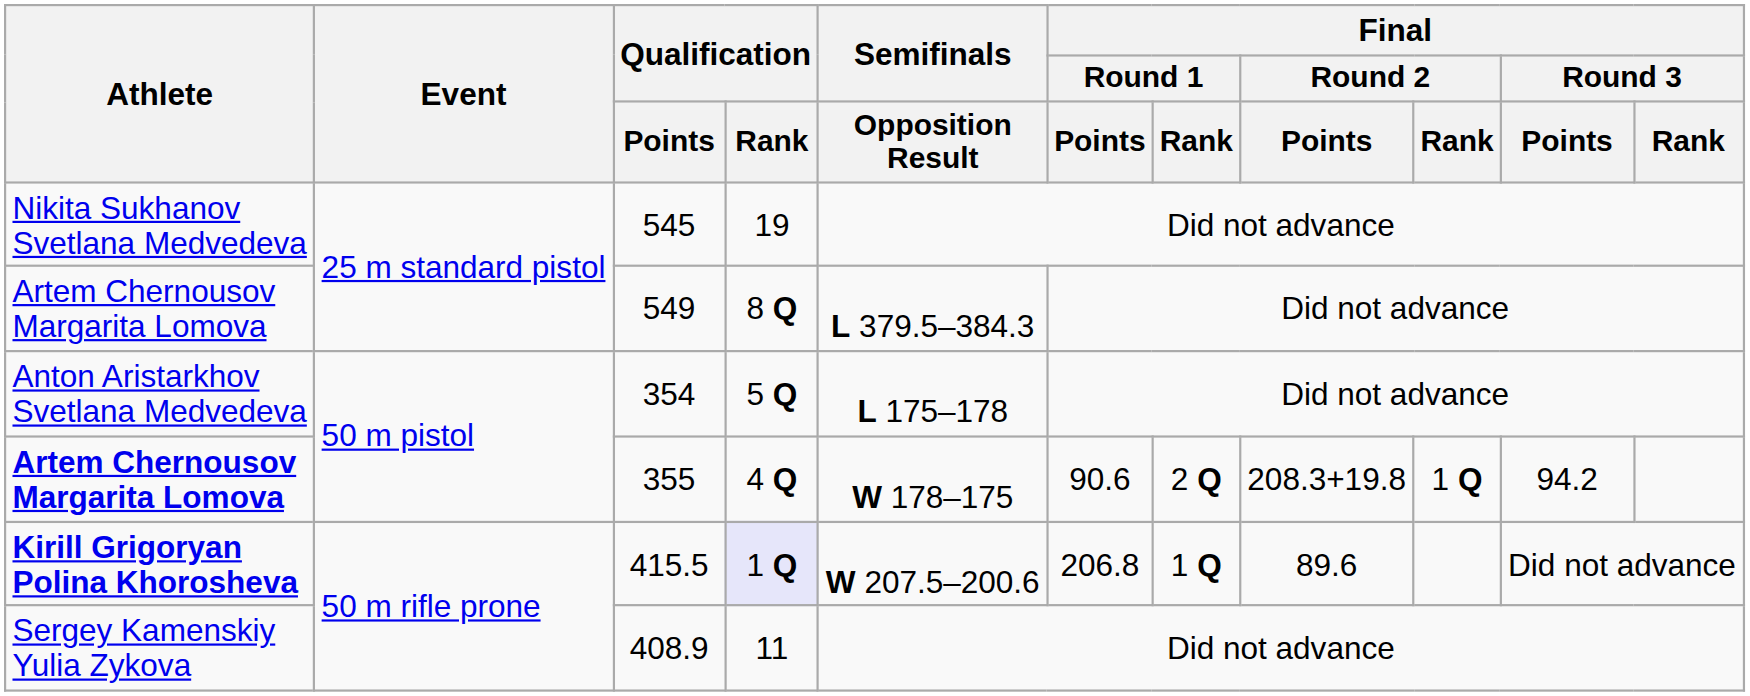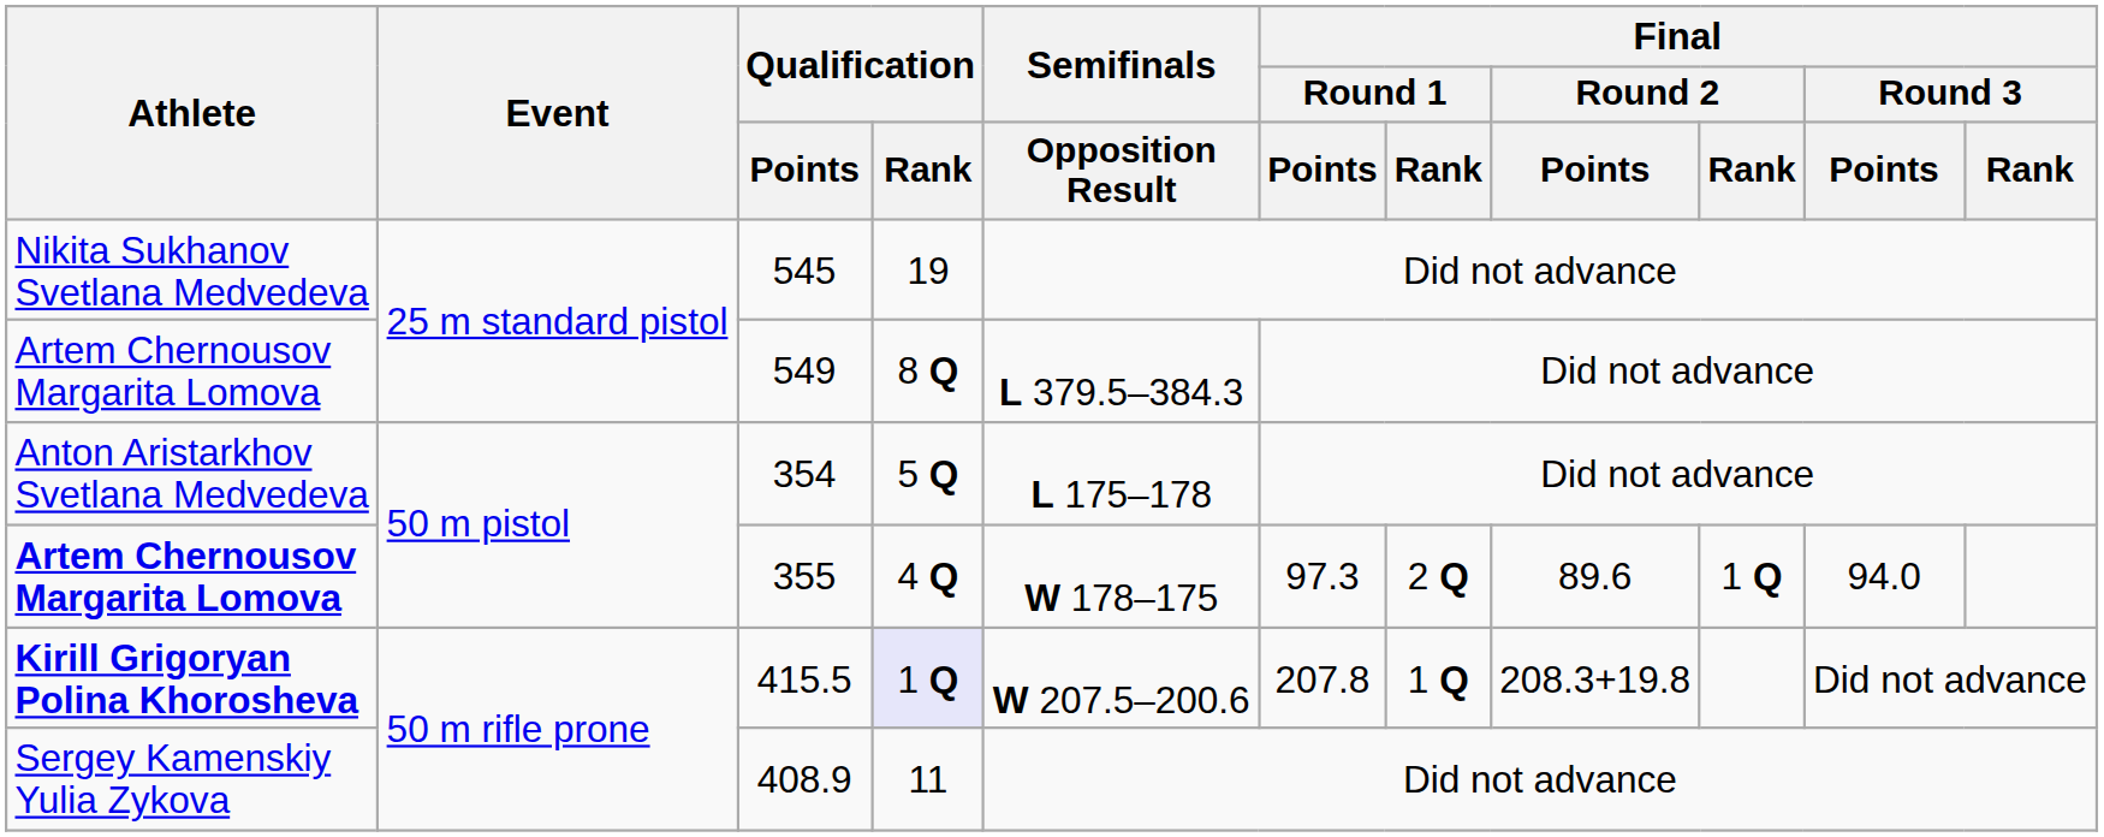355 | Final / Round 1 / Points: 90.6 -> 97.3
355 | Final / Round 2 / Points: 208.3+19.8 -> 89.6
355 | Final / Round 3 / Points: 94.2 -> 94.0
415.5 | Final / Round 1 / Points: 206.8 -> 207.8
415.5 | Final / Round 2 / Points: 89.6 -> 208.3+19.8
